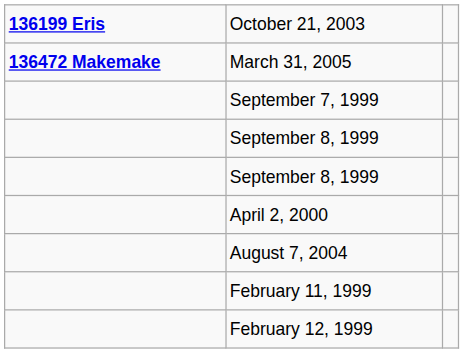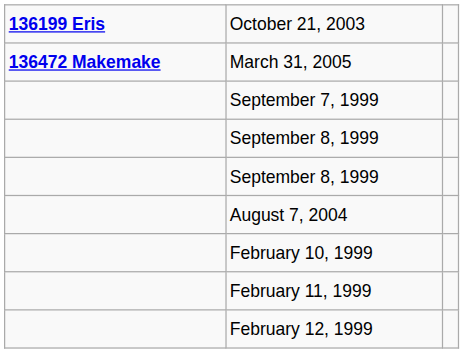- row: April 2, 2000
+ row: February 10, 1999
